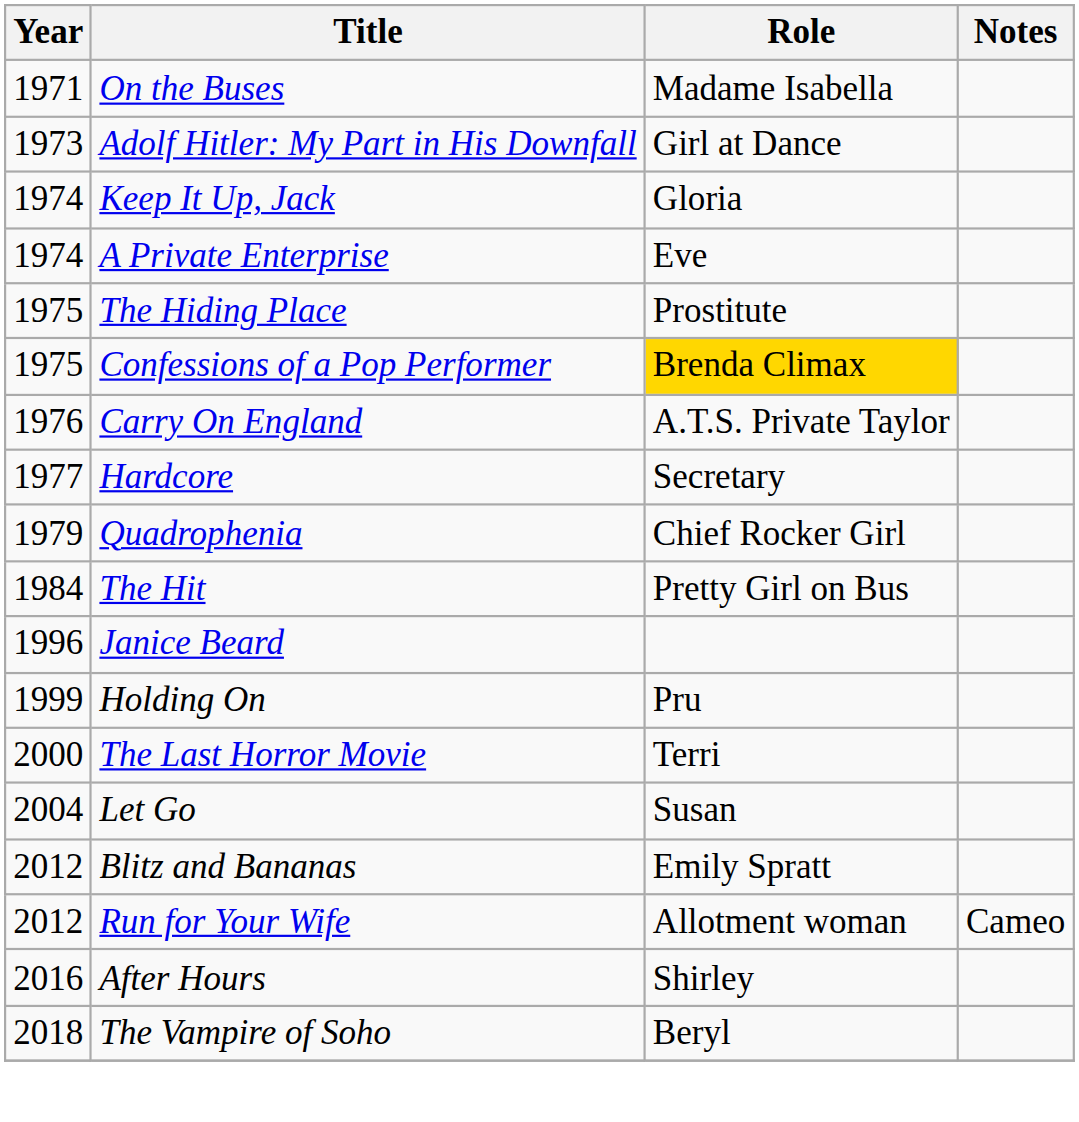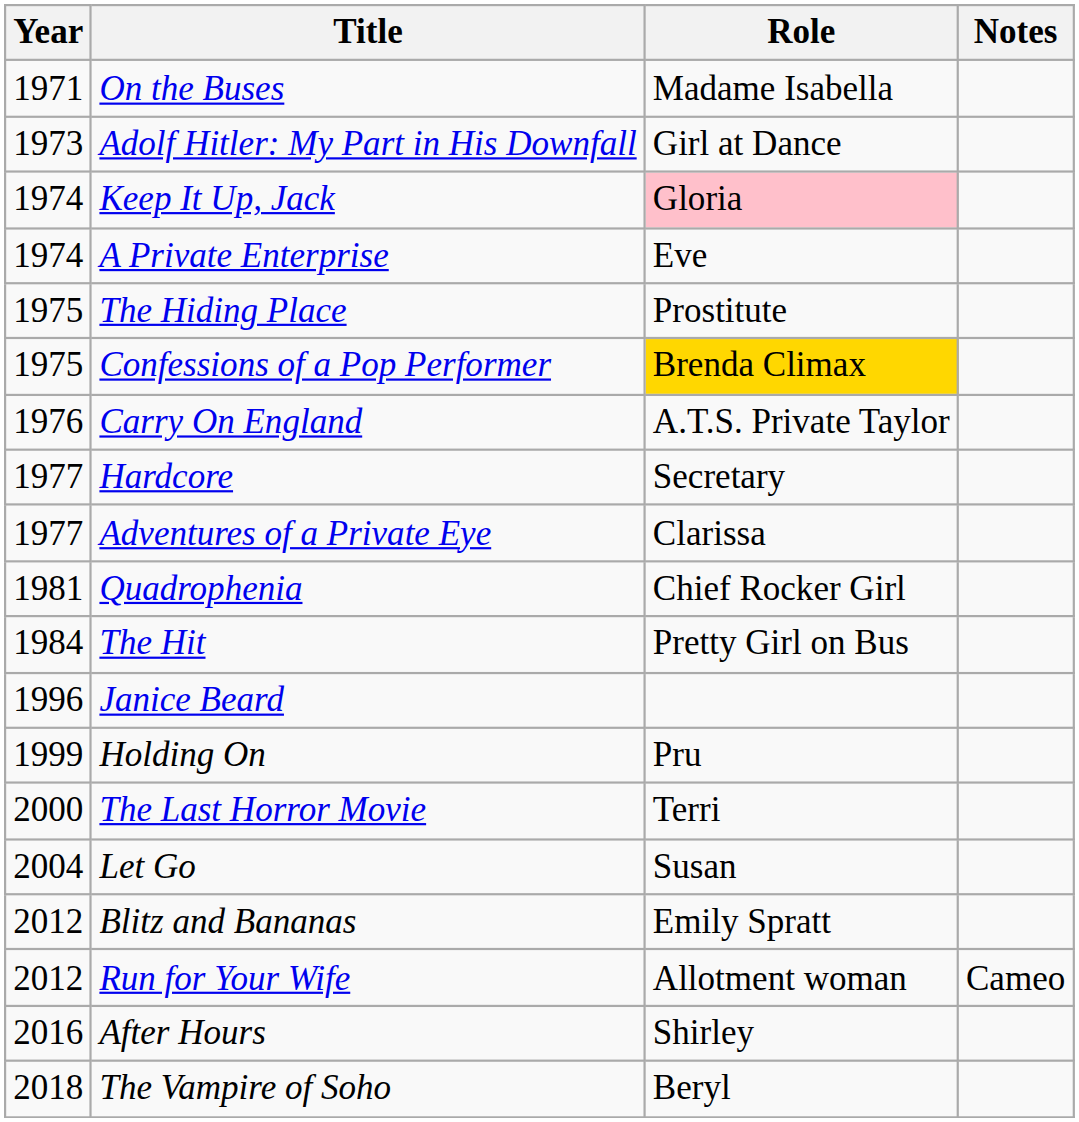Keep It Up, Jack | Role: no background -> pink background
+ row: 1977 | Adventures of a Private Eye | Clarissa
Quadrophenia | Year: 1979 -> 1981
